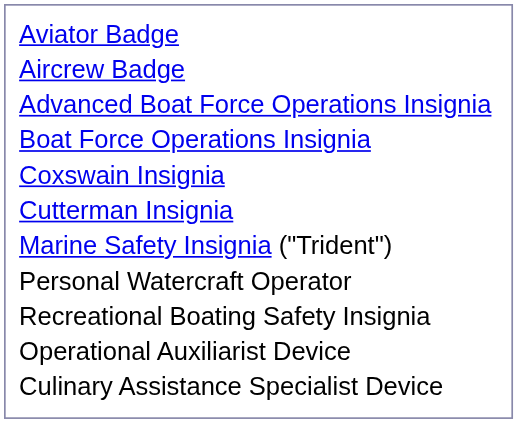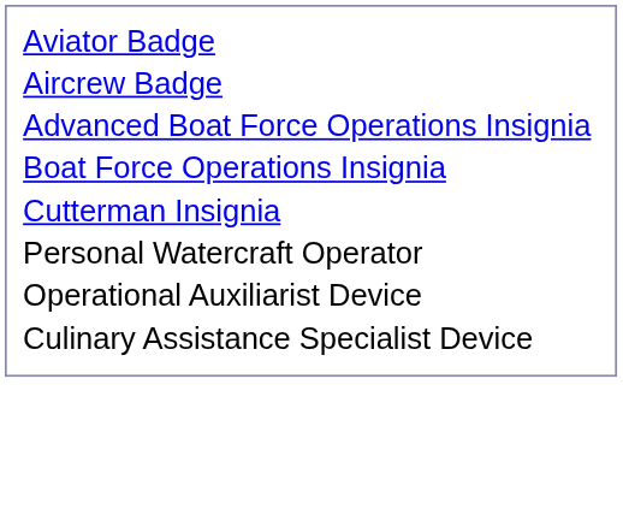- row: Coxswain Insignia
- row: Marine Safety Insignia ("Trident")
- row: Recreational Boating Safety Insignia
